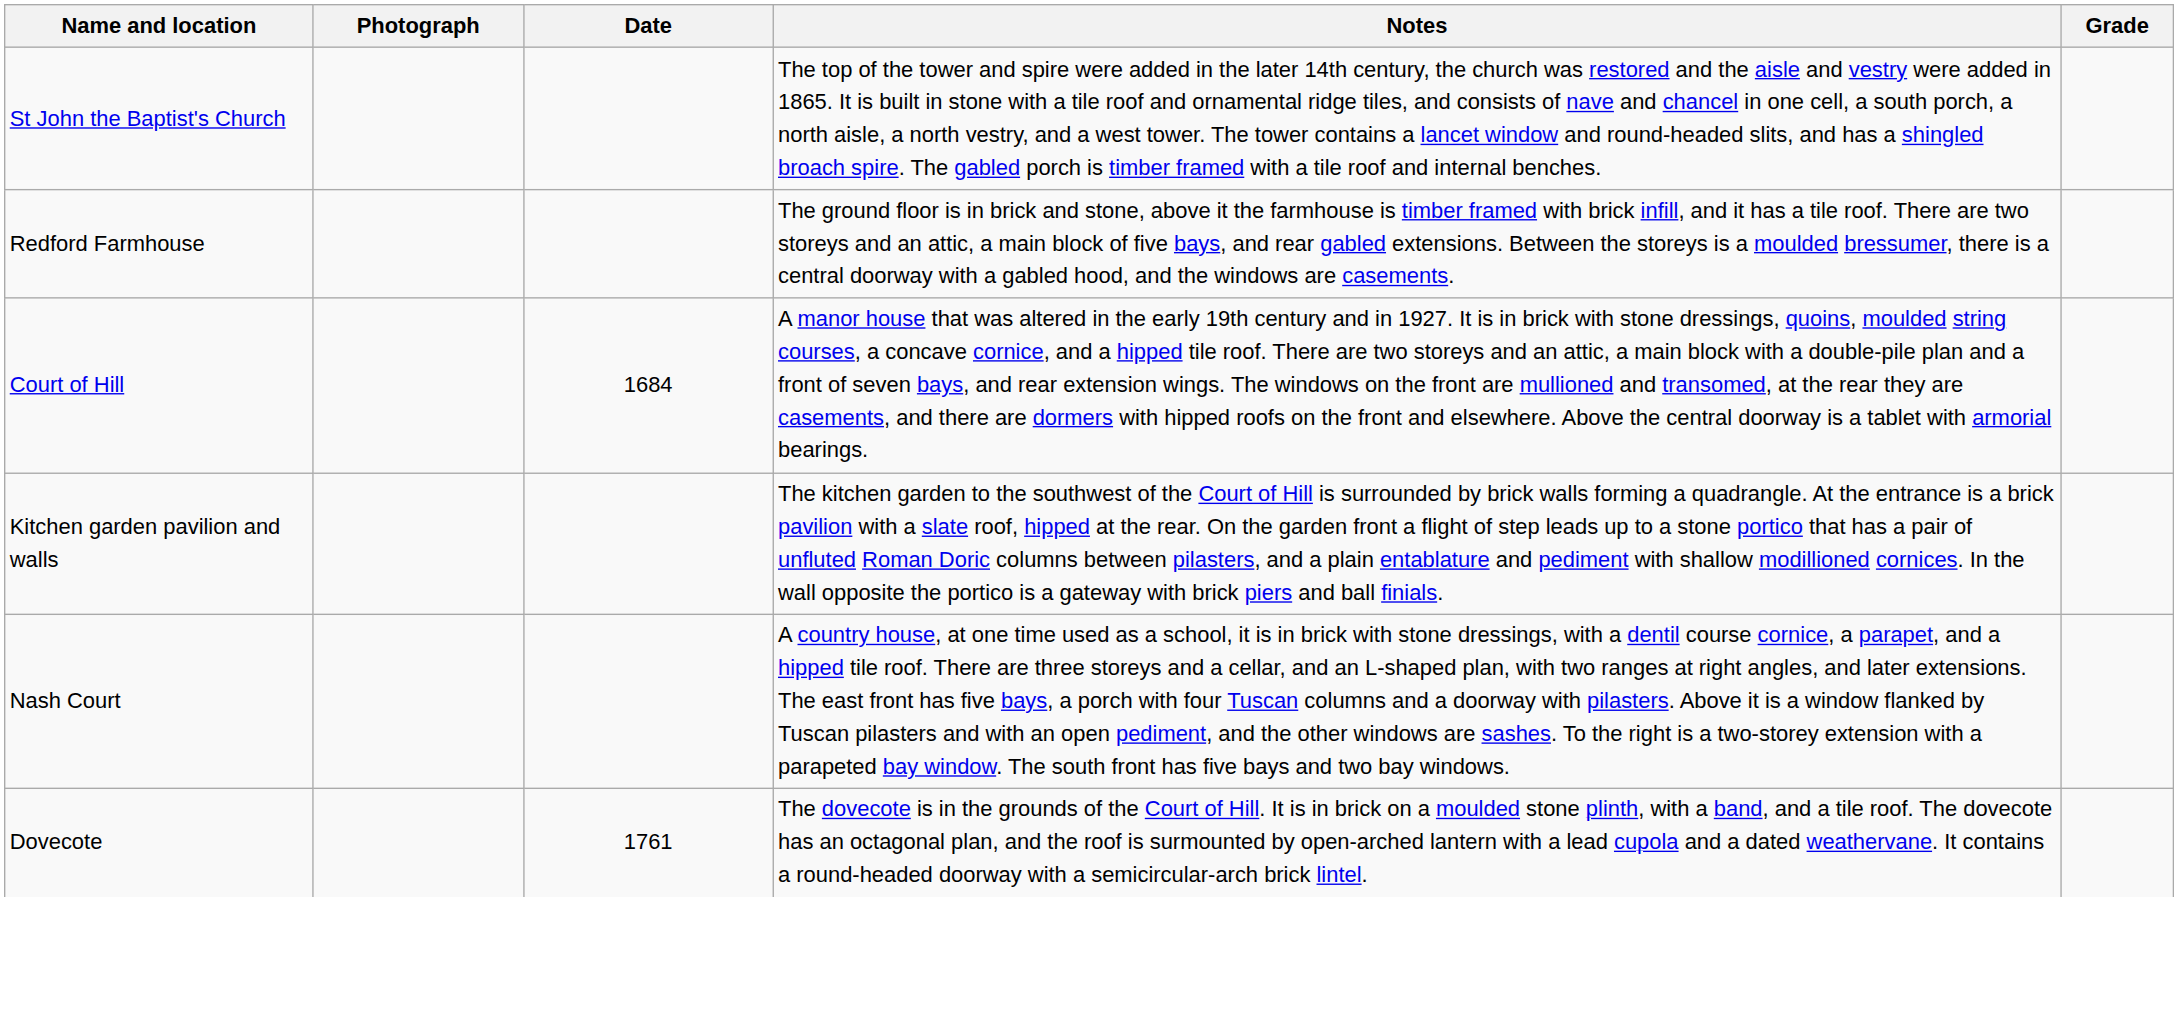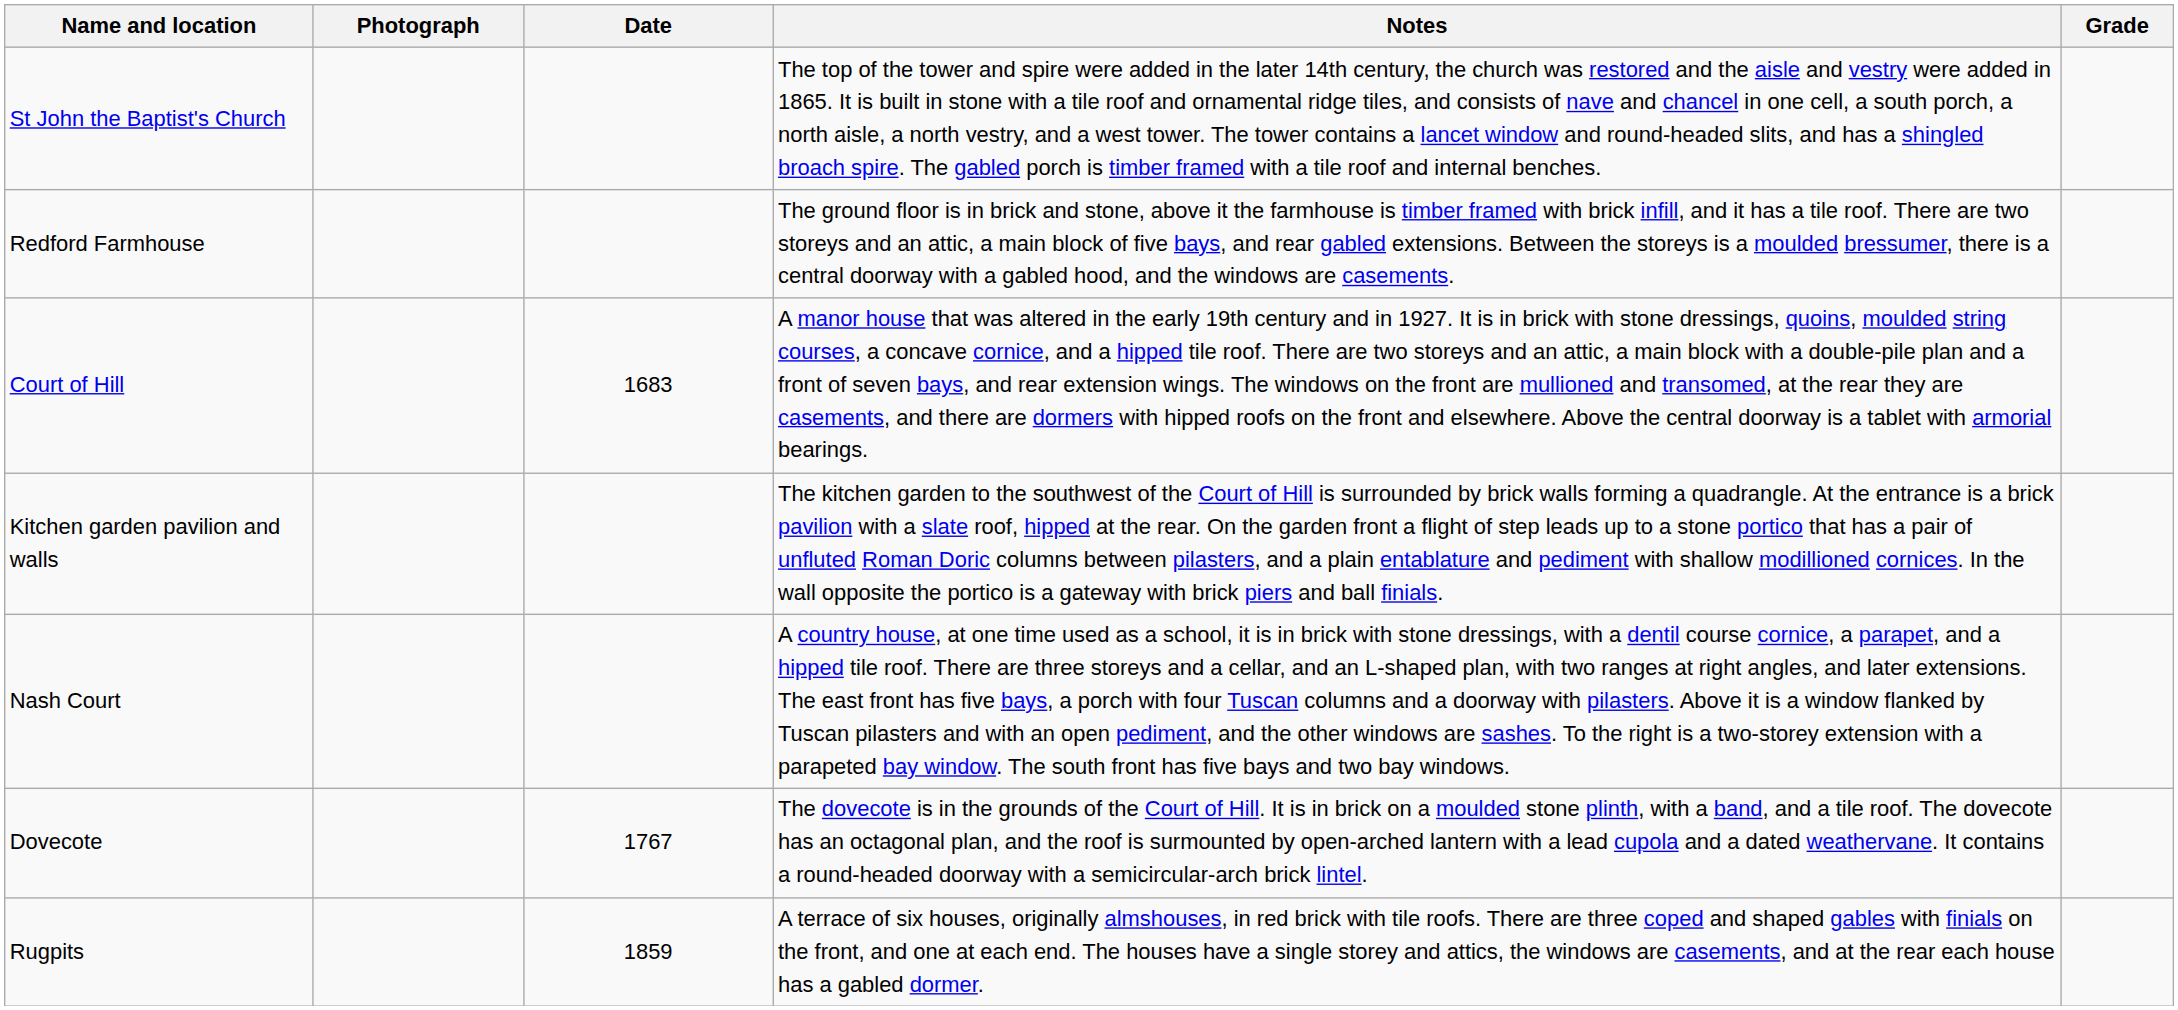Court of Hill | Date: 1684 -> 1683
Dovecote | Date: 1761 -> 1767
+ row: Rugpits | 1859 | A terrace of six houses, originally almshouses, in red brick with tile roofs. There are three coped and shaped gables with finials on the front, and one at each end. The houses have a single storey and attics, the windows are casements, and at the rear each house has a gabled dormer.
